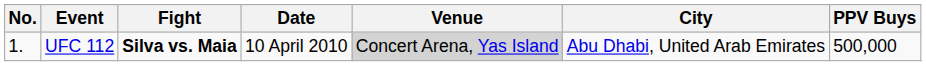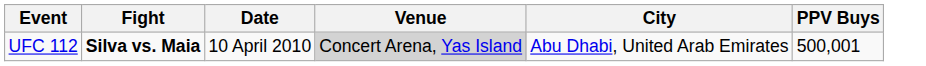- column: No. | 1.
UFC 112 | PPV Buys: 500,000 -> 500,001
